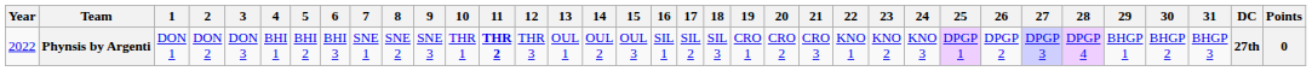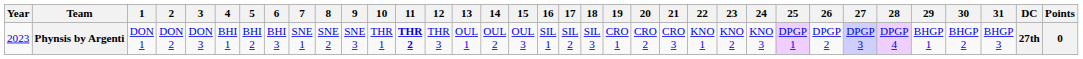Phynsis by Argenti | Year: 2022 -> 2023
